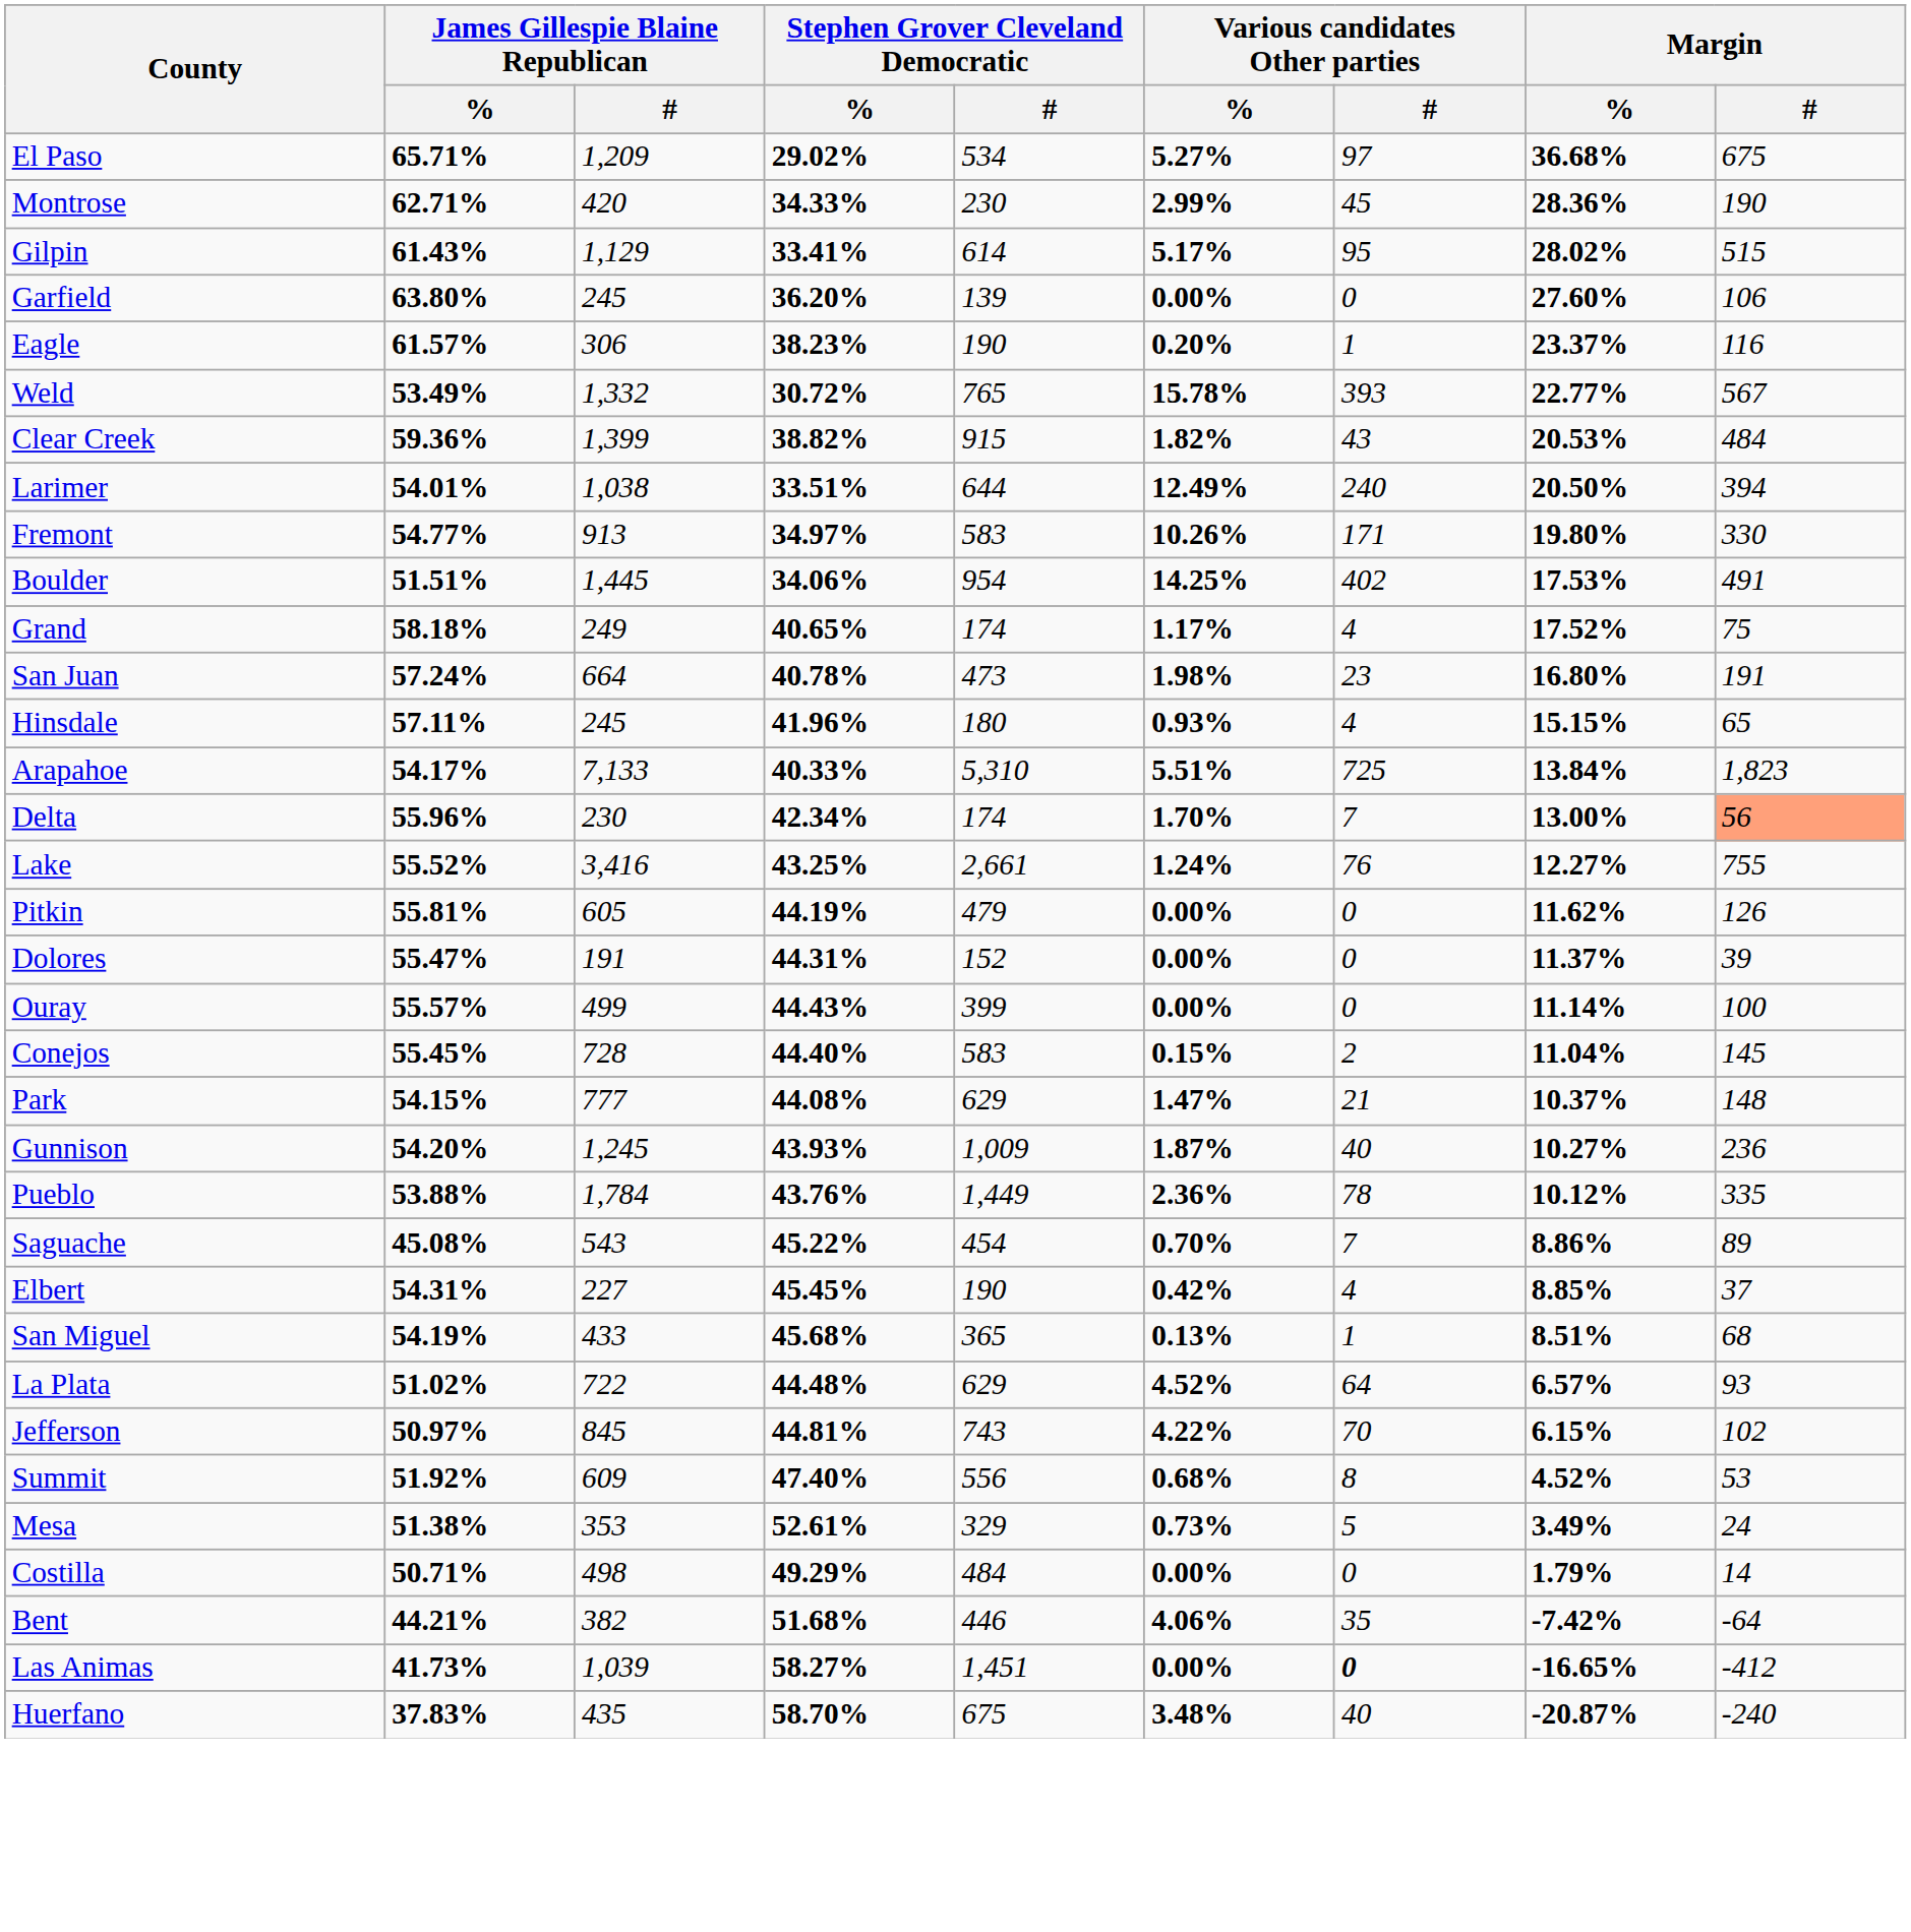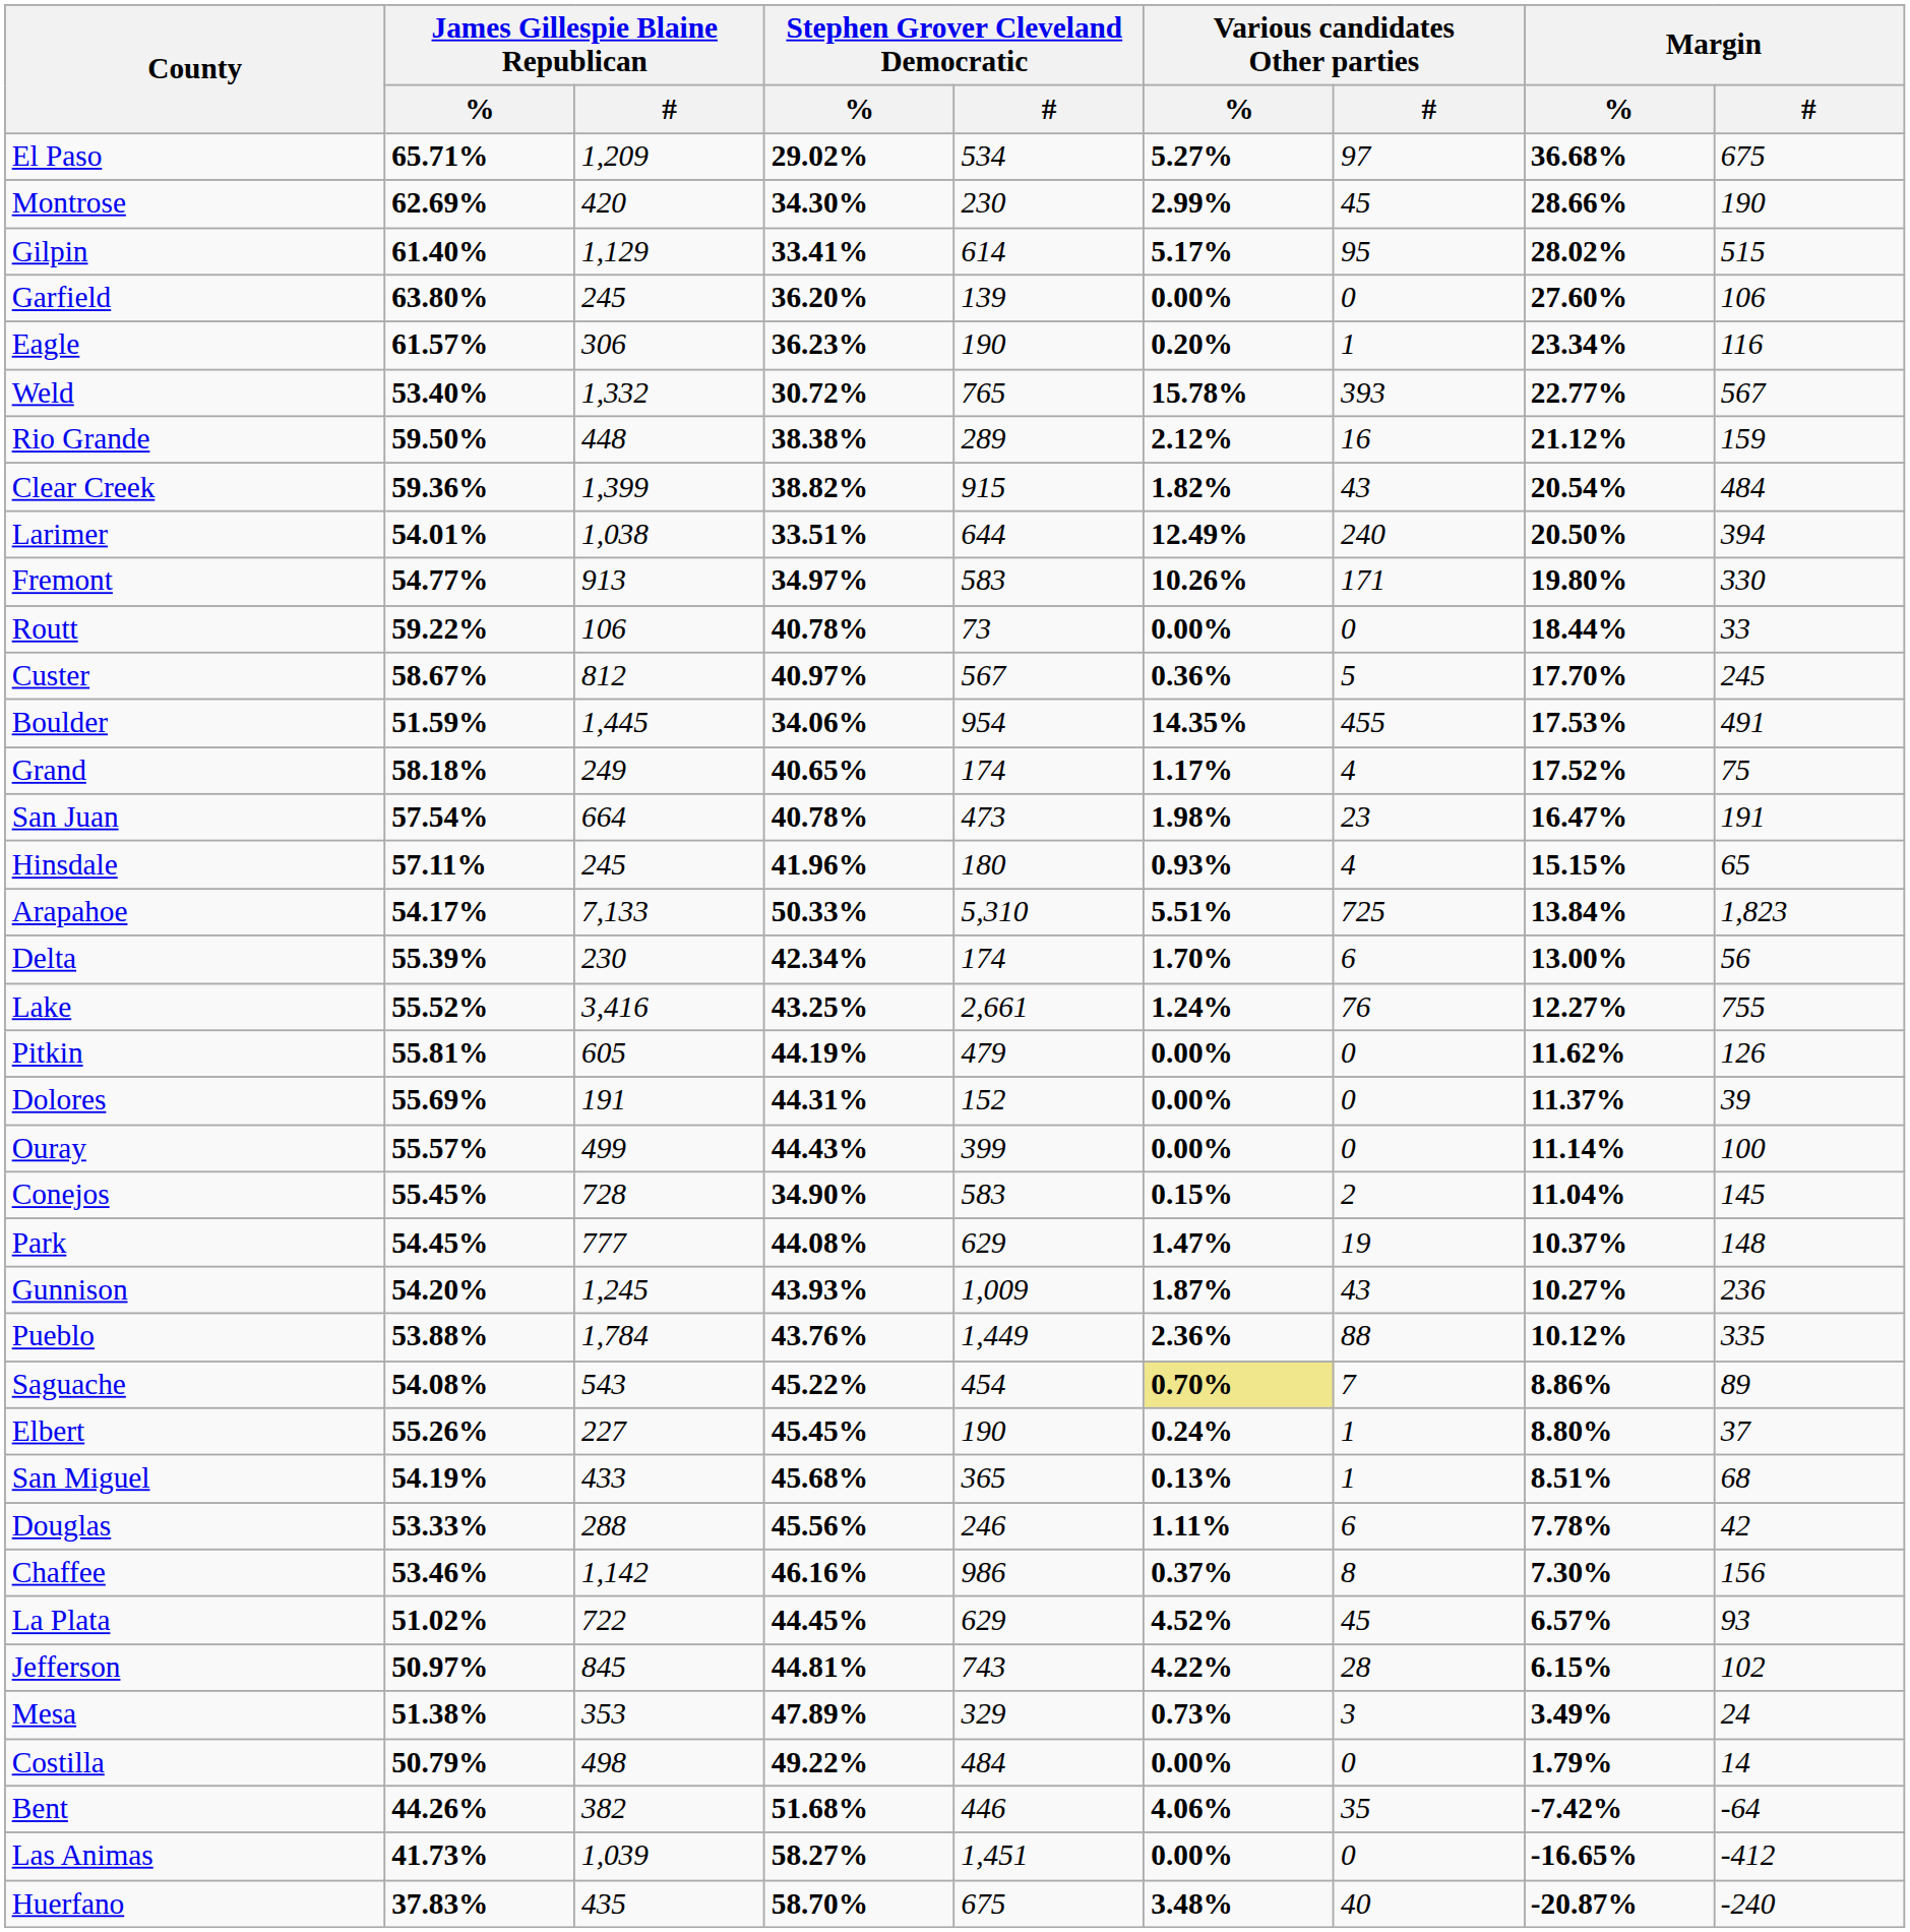Montrose | James Gillespie Blaine Republican / %: 62.71% -> 62.69%
Montrose | Stephen Grover Cleveland Democratic / %: 34.33% -> 34.30%
Montrose | Margin / %: 28.36% -> 28.66%
Gilpin | James Gillespie Blaine Republican / %: 61.43% -> 61.40%
Eagle | Stephen Grover Cleveland Democratic / %: 38.23% -> 36.23%
Eagle | Margin / %: 23.37% -> 23.34%
Weld | James Gillespie Blaine Republican / %: 53.49% -> 53.40%
+ row: Rio Grande | 59.50% | 448 | 38.38% | 289 | 2.12% | 16 | 21.12% | 159
Clear Creek | Margin / %: 20.53% -> 20.54%
+ row: Routt | 59.22% | 106 | 40.78% | 73 | 0.00% | 0 | 18.44% | 33
+ row: Custer | 58.67% | 812 | 40.97% | 567 | 0.36% | 5 | 17.70% | 245
Boulder | James Gillespie Blaine Republican / %: 51.51% -> 51.59%
Boulder | Various candidates Other parties / %: 14.25% -> 14.35%
Boulder | Various candidates Other parties / #: 402 -> 455
San Juan | James Gillespie Blaine Republican / %: 57.24% -> 57.54%
San Juan | Margin / %: 16.80% -> 16.47%
Arapahoe | Stephen Grover Cleveland Democratic / %: 40.33% -> 50.33%
Delta | James Gillespie Blaine Republican / %: 55.96% -> 55.39%
Delta | Various candidates Other parties / #: 7 -> 6
Delta | Margin / #: lightsalmon background -> no background
Dolores | James Gillespie Blaine Republican / %: 55.47% -> 55.69%
Conejos | Stephen Grover Cleveland Democratic / %: 44.40% -> 34.90%
Park | James Gillespie Blaine Republican / %: 54.15% -> 54.45%
Park | Various candidates Other parties / #: 21 -> 19
Gunnison | Various candidates Other parties / #: 40 -> 43
Pueblo | Various candidates Other parties / #: 78 -> 88
Saguache | James Gillespie Blaine Republican / %: 45.08% -> 54.08%
Saguache | Various candidates Other parties / %: no background -> khaki background
Elbert | James Gillespie Blaine Republican / %: 54.31% -> 55.26%
Elbert | Various candidates Other parties / %: 0.42% -> 0.24%
Elbert | Various candidates Other parties / #: 4 -> 1
Elbert | Margin / %: 8.85% -> 8.80%
+ row: Douglas | 53.33% | 288 | 45.56% | 246 | 1.11% | 6 | 7.78% | 42
+ row: Chaffee | 53.46% | 1,142 | 46.16% | 986 | 0.37% | 8 | 7.30% | 156
La Plata | Stephen Grover Cleveland Democratic / %: 44.48% -> 44.45%
La Plata | Various candidates Other parties / #: 64 -> 45
Jefferson | Various candidates Other parties / #: 70 -> 28
- row: Summit | 51.92% | 609 | 47.40% | 556 | 0.68% | 8 | 4.52% | 53
Mesa | Stephen Grover Cleveland Democratic / %: 52.61% -> 47.89%
Mesa | Various candidates Other parties / #: 5 -> 3
Costilla | James Gillespie Blaine Republican / %: 50.71% -> 50.79%
Costilla | Stephen Grover Cleveland Democratic / %: 49.29% -> 49.22%
Bent | James Gillespie Blaine Republican / %: 44.21% -> 44.26%
Las Animas | Various candidates Other parties / #: bold -> normal
